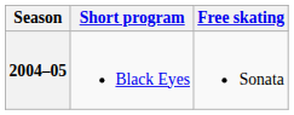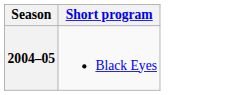- column: Free skating | Sonata
